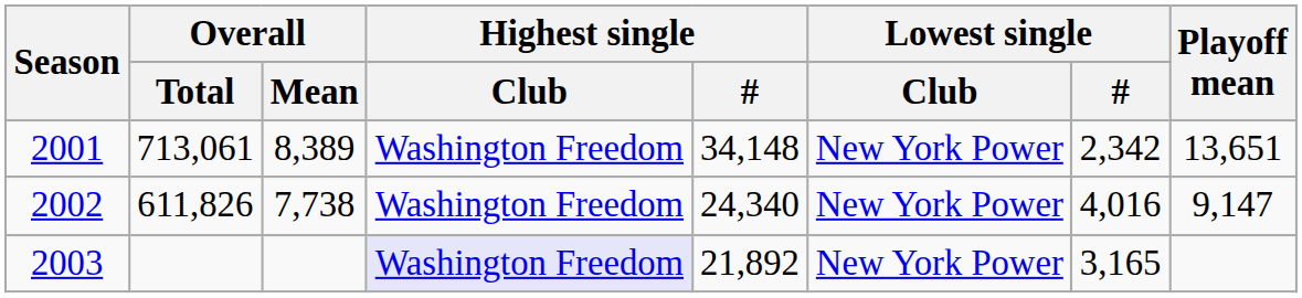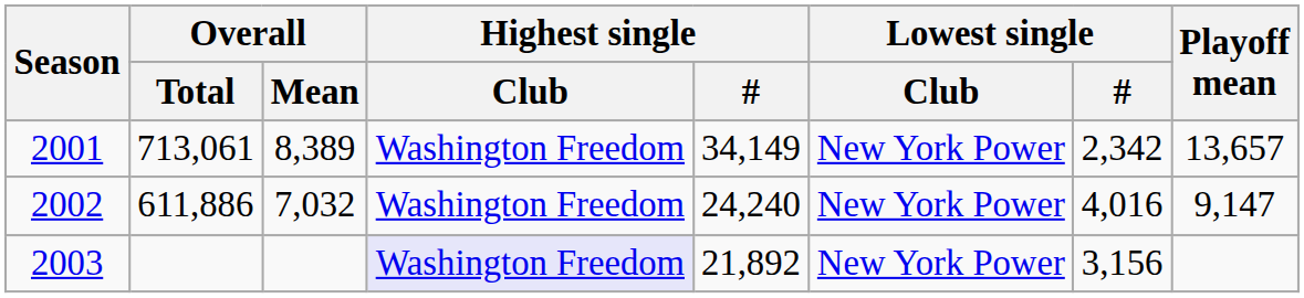2001 | Highest single / #: 34,148 -> 34,149
2001 | Playoff mean: 13,651 -> 13,657
2002 | Overall / Total: 611,826 -> 611,886
2002 | Overall / Mean: 7,738 -> 7,032
2002 | Highest single / #: 24,340 -> 24,240
2003 | Lowest single / #: 3,165 -> 3,156
